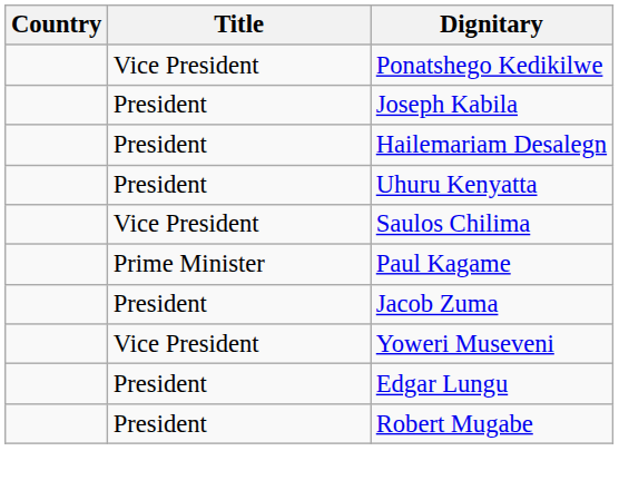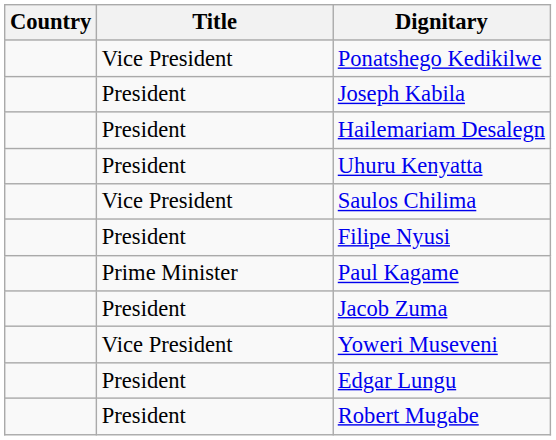+ row: President | Filipe Nyusi
